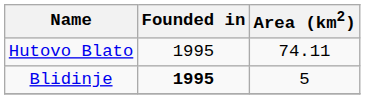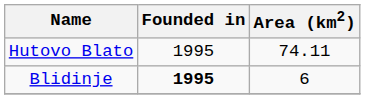Blidinje | Area (km2): 5 -> 6
